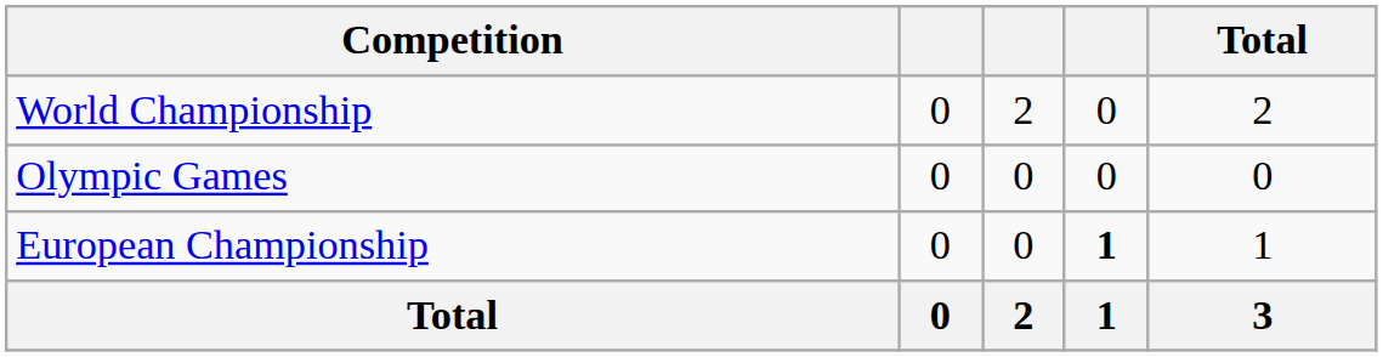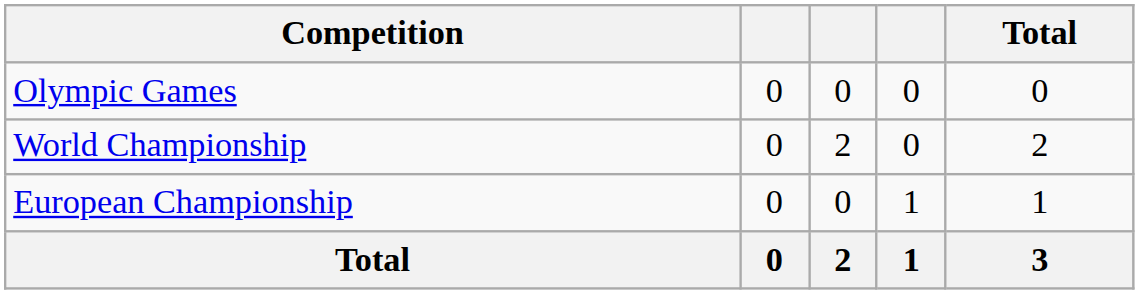rows swapped: Olympic Games <-> World Championship
European Championship | column 4: bold -> normal
